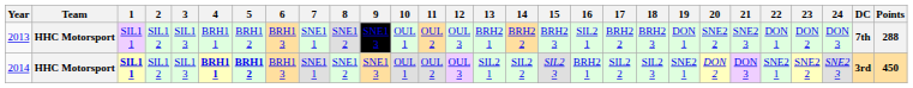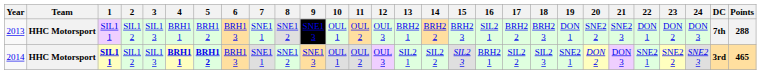2014 | Points: 450 -> 465
